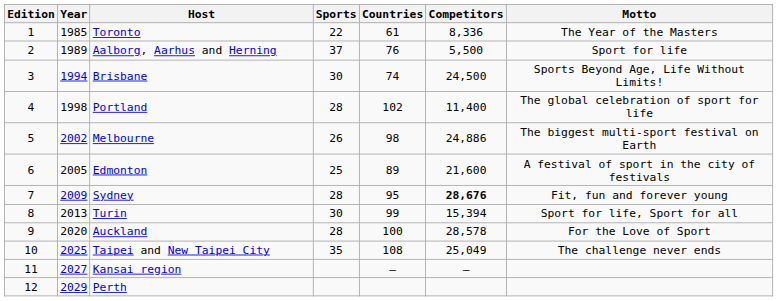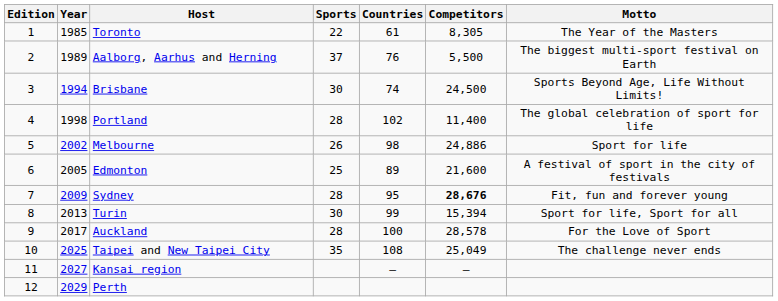Toronto | Competitors: 8,336 -> 8,305
Aalborg, Aarhus and Herning | Motto: Sport for life -> The biggest multi-sport festival on Earth
Melbourne | Motto: The biggest multi-sport festival on Earth -> Sport for life
Auckland | Year: 2020 -> 2017
